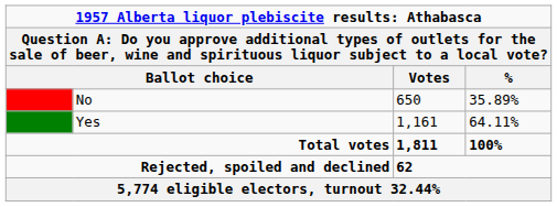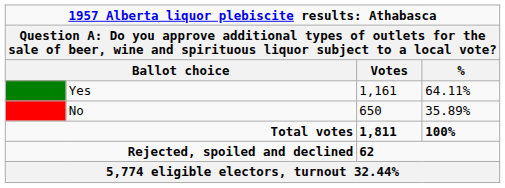rows swapped: Yes <-> No
